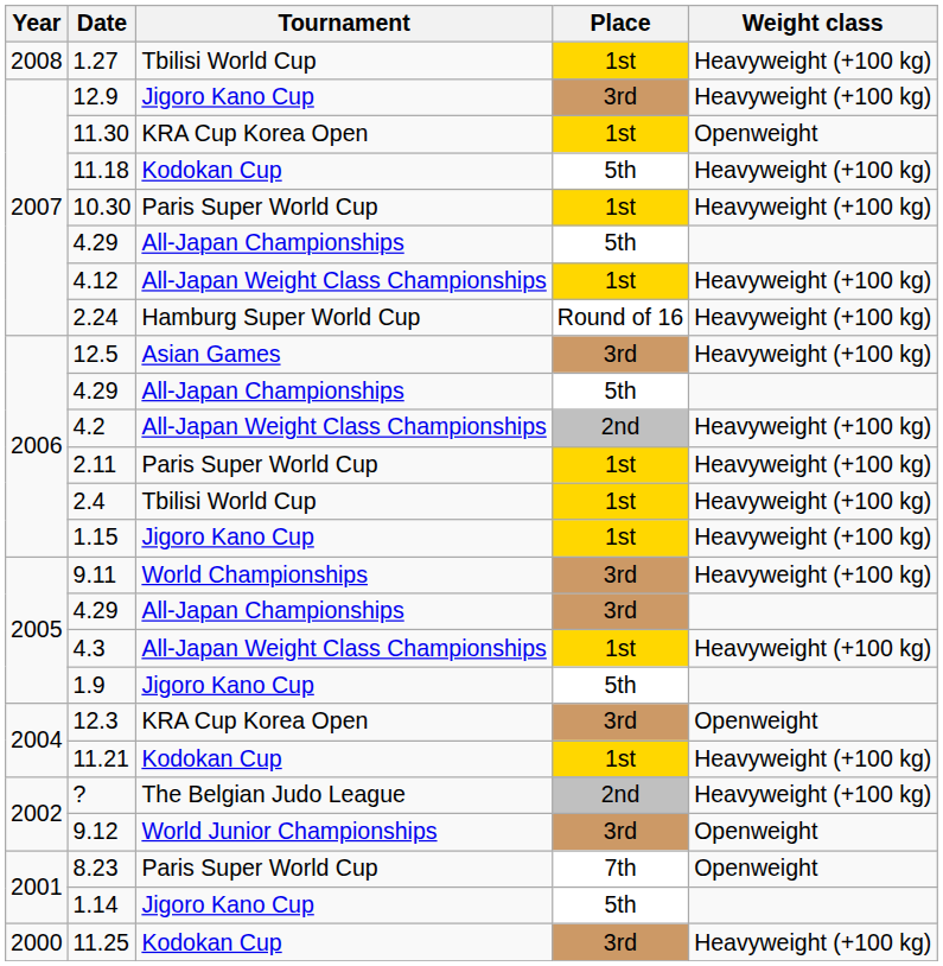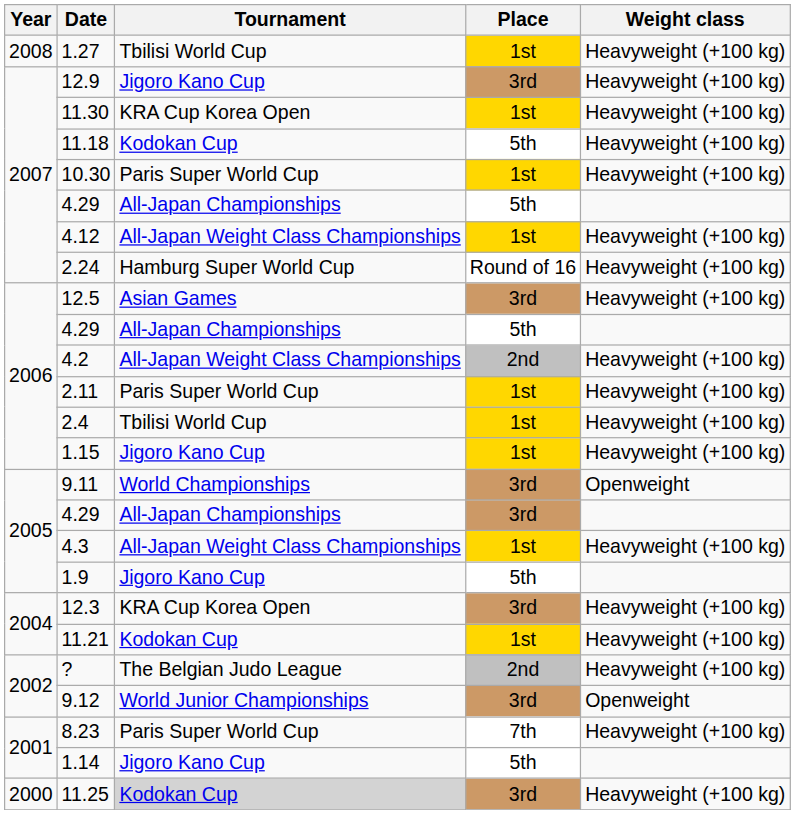11.30 | Weight class: Openweight -> Heavyweight (+100 kg)
9.11 | Weight class: Heavyweight (+100 kg) -> Openweight
12.3 | Weight class: Openweight -> Heavyweight (+100 kg)
8.23 | Weight class: Openweight -> Heavyweight (+100 kg)
11.25 | Tournament: no background -> lightgrey background
